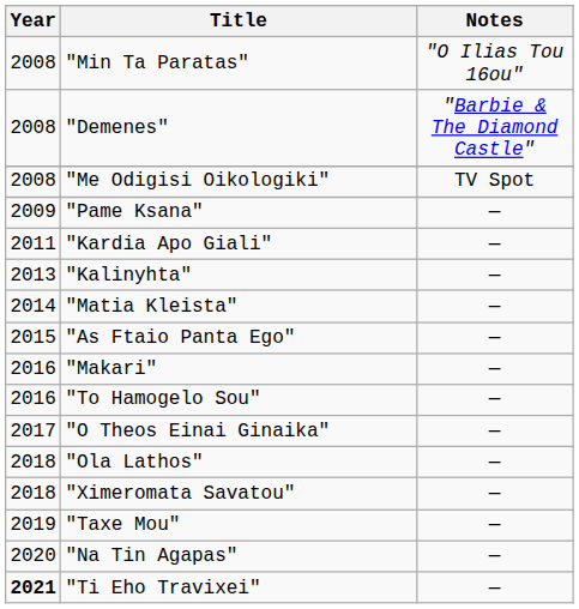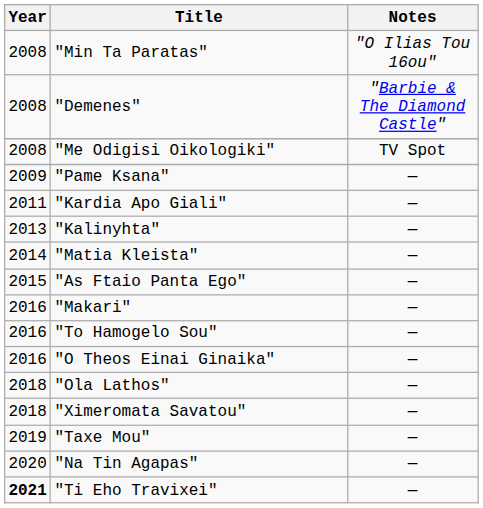"O Theos Einai Ginaika" | Year: 2017 -> 2016
